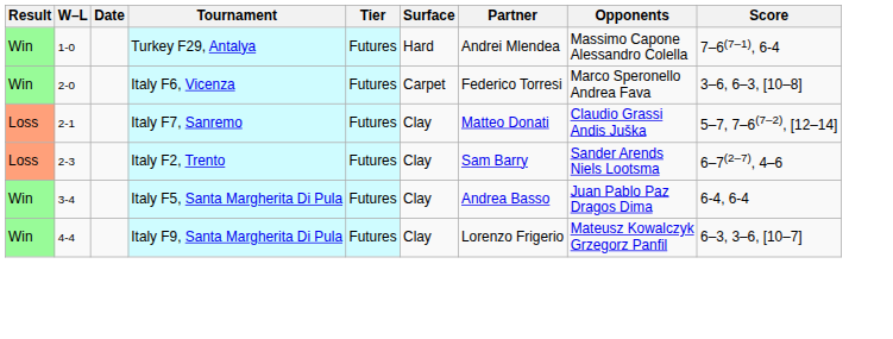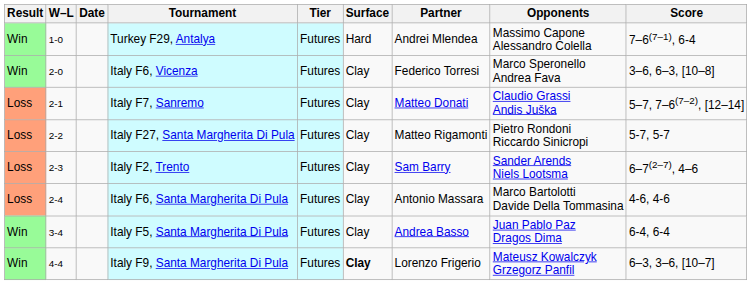Italy F6, Vicenza | Surface: Carpet -> Clay
+ row: Loss | 2-2 | Italy F27, Santa Margherita Di Pula | Futures | Clay | Matteo Rigamonti | Pietro Rondoni Riccardo Sinicropi | 5-7, 5-7
+ row: Loss | 2-4 | Italy F6, Santa Margherita Di Pula | Futures | Clay | Antonio Massara | Marco Bartolotti Davide Della Tommasina | 4-6, 4-6
Italy F9, Santa Margherita Di Pula | Surface: normal -> bold
